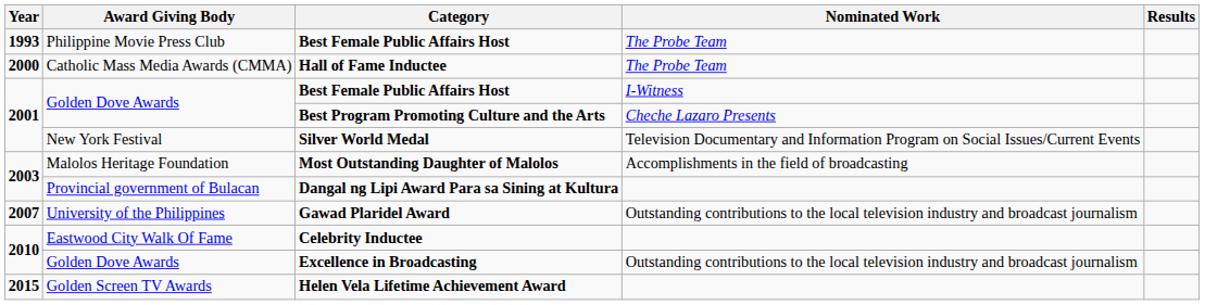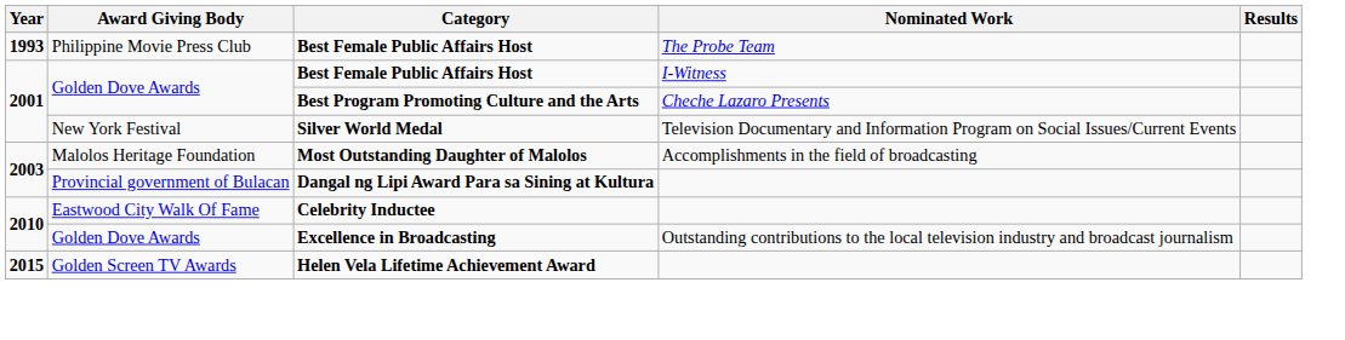- row: 2000 | Catholic Mass Media Awards (CMMA) | Hall of Fame Inductee | The Probe Team
- row: 2007 | University of the Philippines | Gawad Plaridel Award | Outstanding contributions to the local television industry and broadcast journalism
